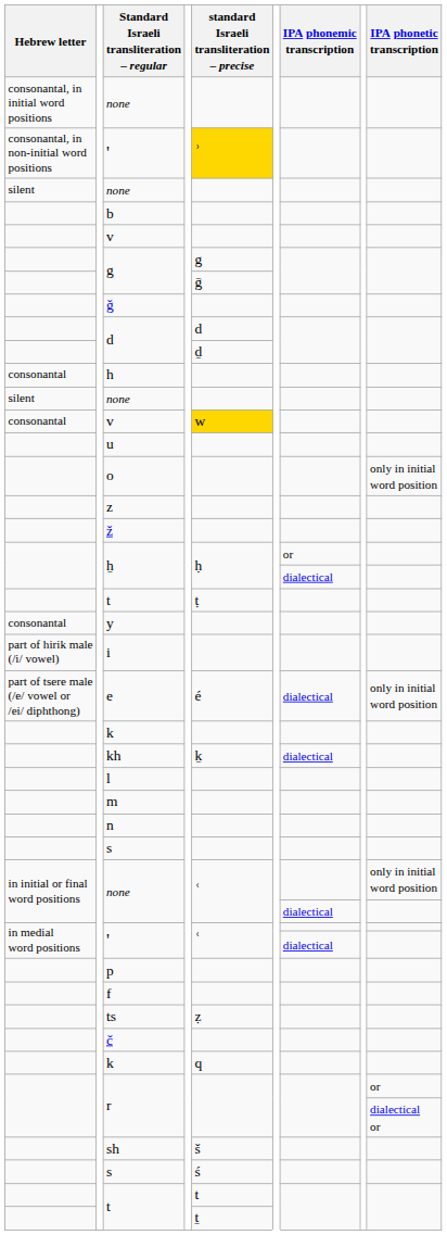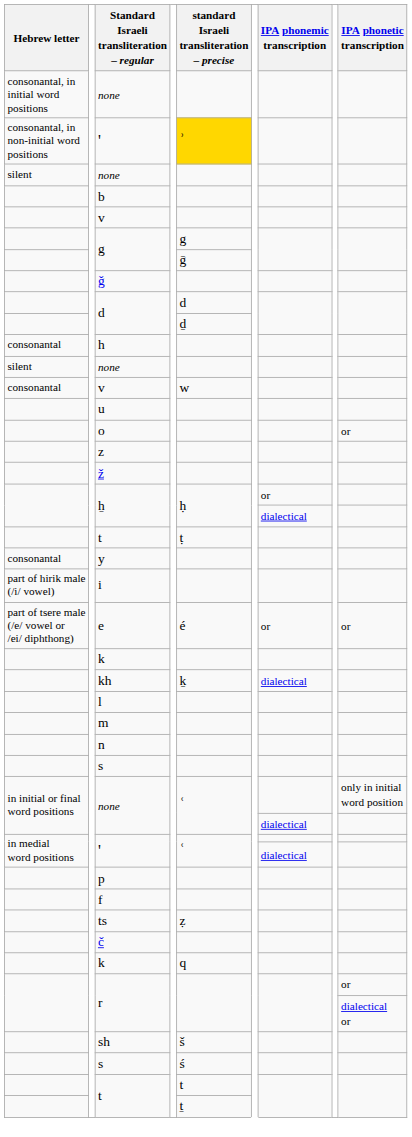consonantal / v | standard Israeli transliteration – precise: gold background -> no background
o | IPA phonetic transcription: only in initial word position -> or
e | IPA phonemic transcription: dialectical -> or
e | IPA phonetic transcription: only in initial word position -> or
